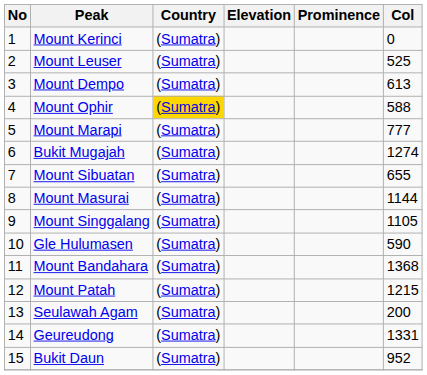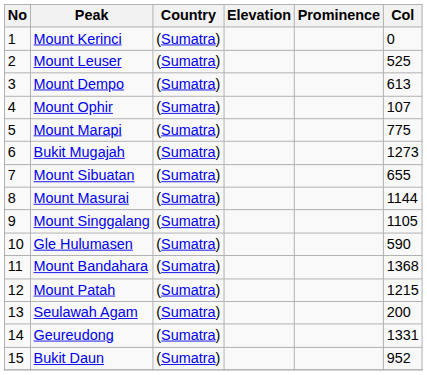Mount Ophir | Country: gold background -> no background
Mount Ophir | Col: 588 -> 107
Mount Marapi | Col: 777 -> 775
Bukit Mugajah | Col: 1274 -> 1273
